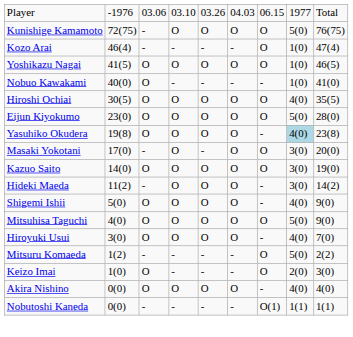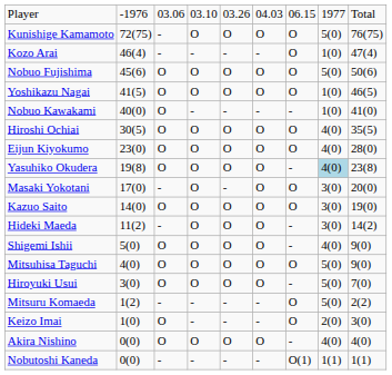+ row: Nobuo Fujishima | 45(6) | O | O | O | O | O | 5(0) | 50(6)
Eijun Kiyokumo | column 8: 5(0) -> 4(0)
Hiroyuki Usui | column 8: 4(0) -> 5(0)
